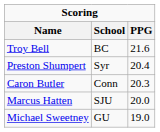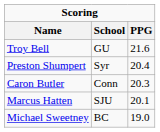Troy Bell | School: BC -> GU
Marcus Hatten | PPG: 20.0 -> 20.1
Michael Sweetney | School: GU -> BC
